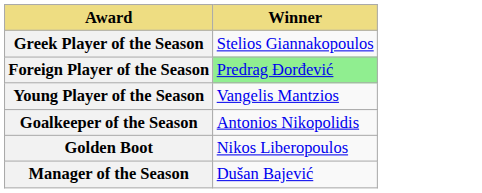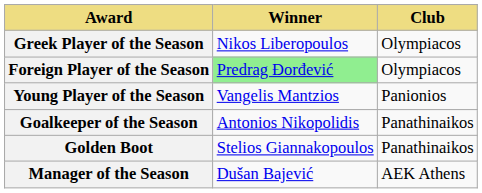+ column: Club | Olympiacos | Olympiacos | Panionios | Panathinaikos | Panathinaikos | AEK Athens
Greek Player of the Season | Winner: Stelios Giannakopoulos -> Nikos Liberopoulos
Golden Boot | Winner: Nikos Liberopoulos -> Stelios Giannakopoulos
